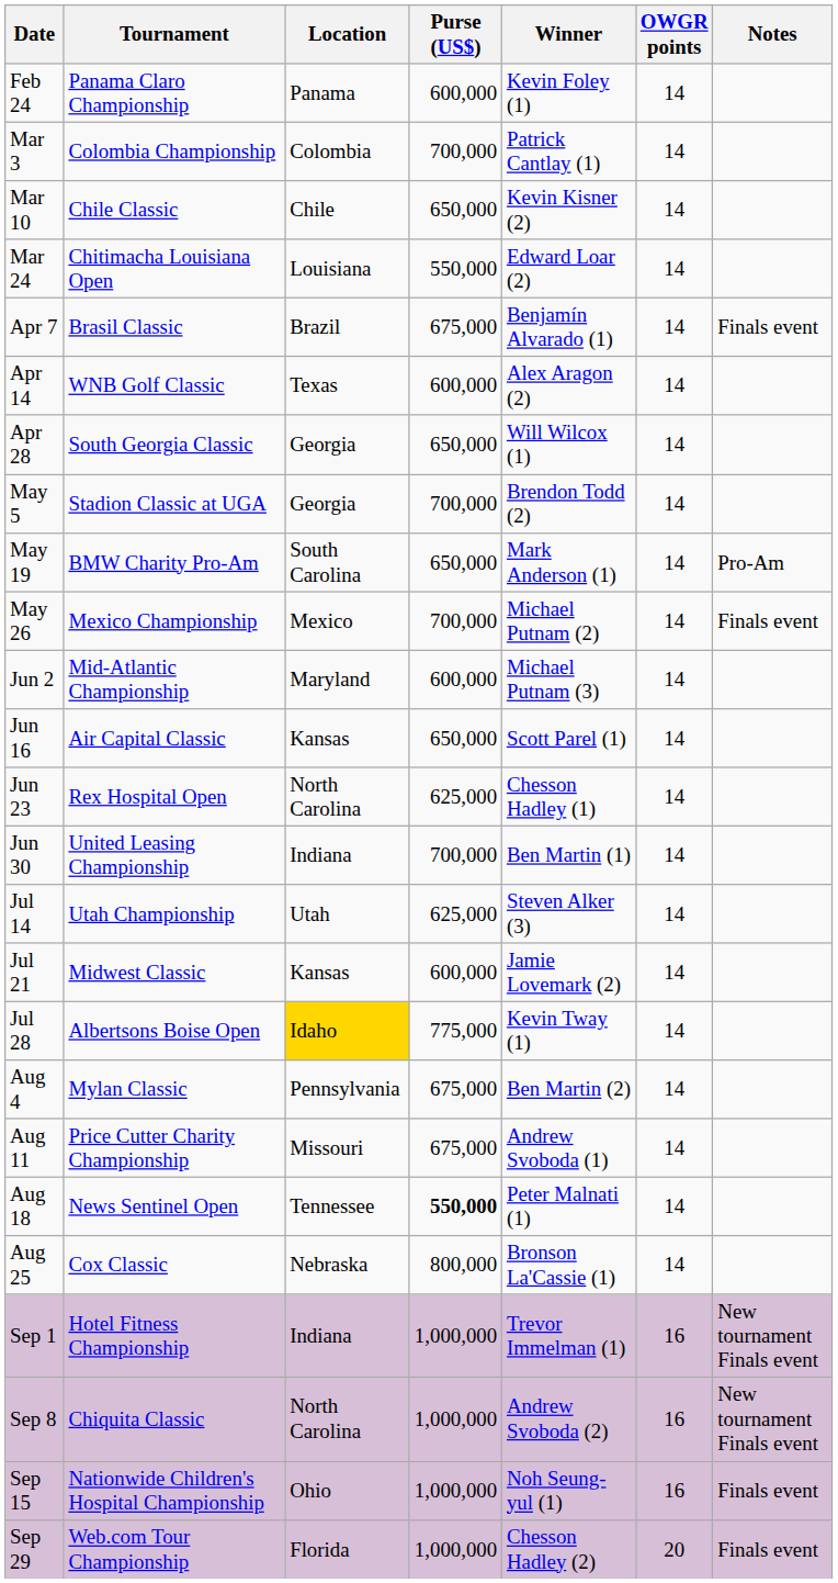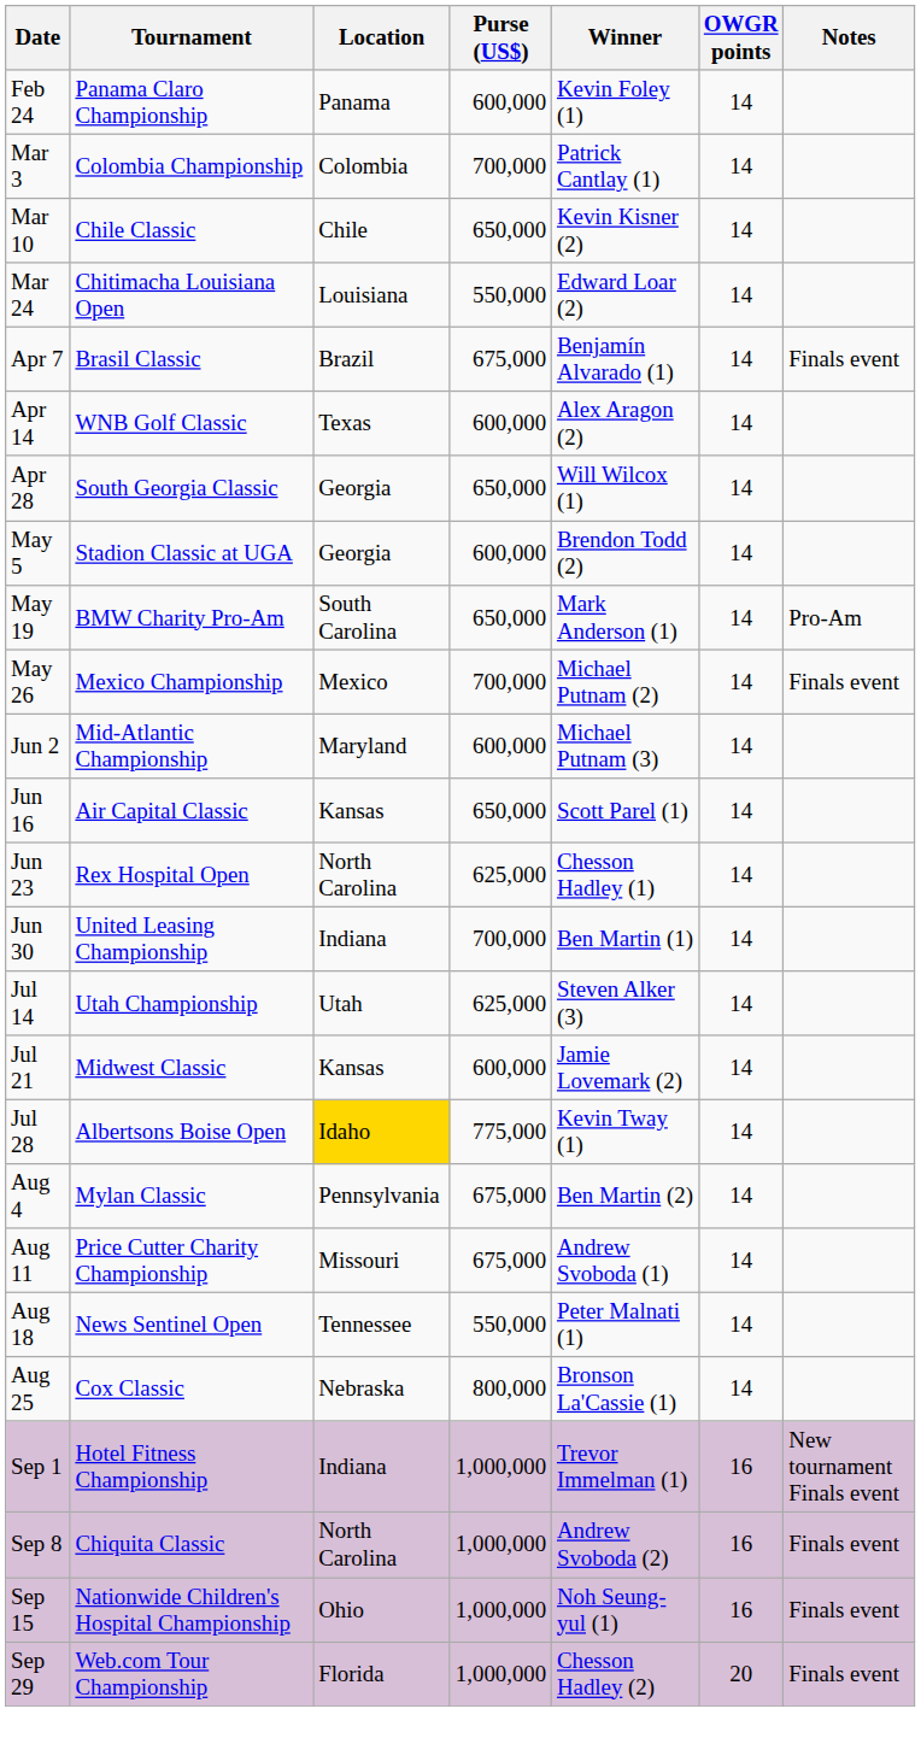May 5 | Purse (US$): 700,000 -> 600,000
Aug 18 | Purse (US$): bold -> normal
Sep 8 | Notes: New tournament Finals event -> Finals event
